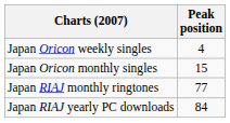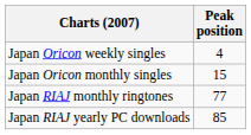Japan RIAJ yearly PC downloads | Peak position: 84 -> 85
